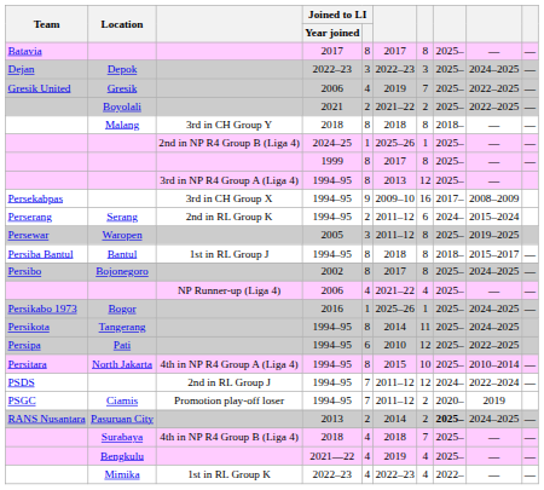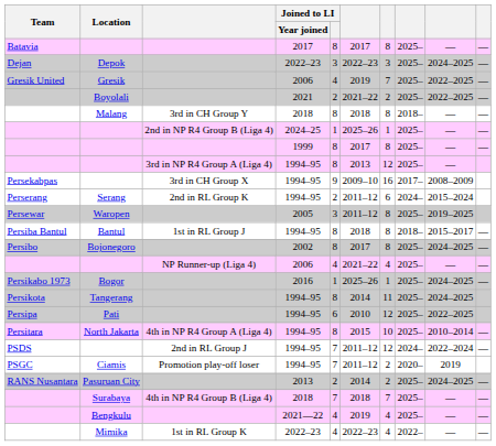Pasuruan City | column 8: bold -> normal
Surabaya | Joined to LI: 4 -> 7
